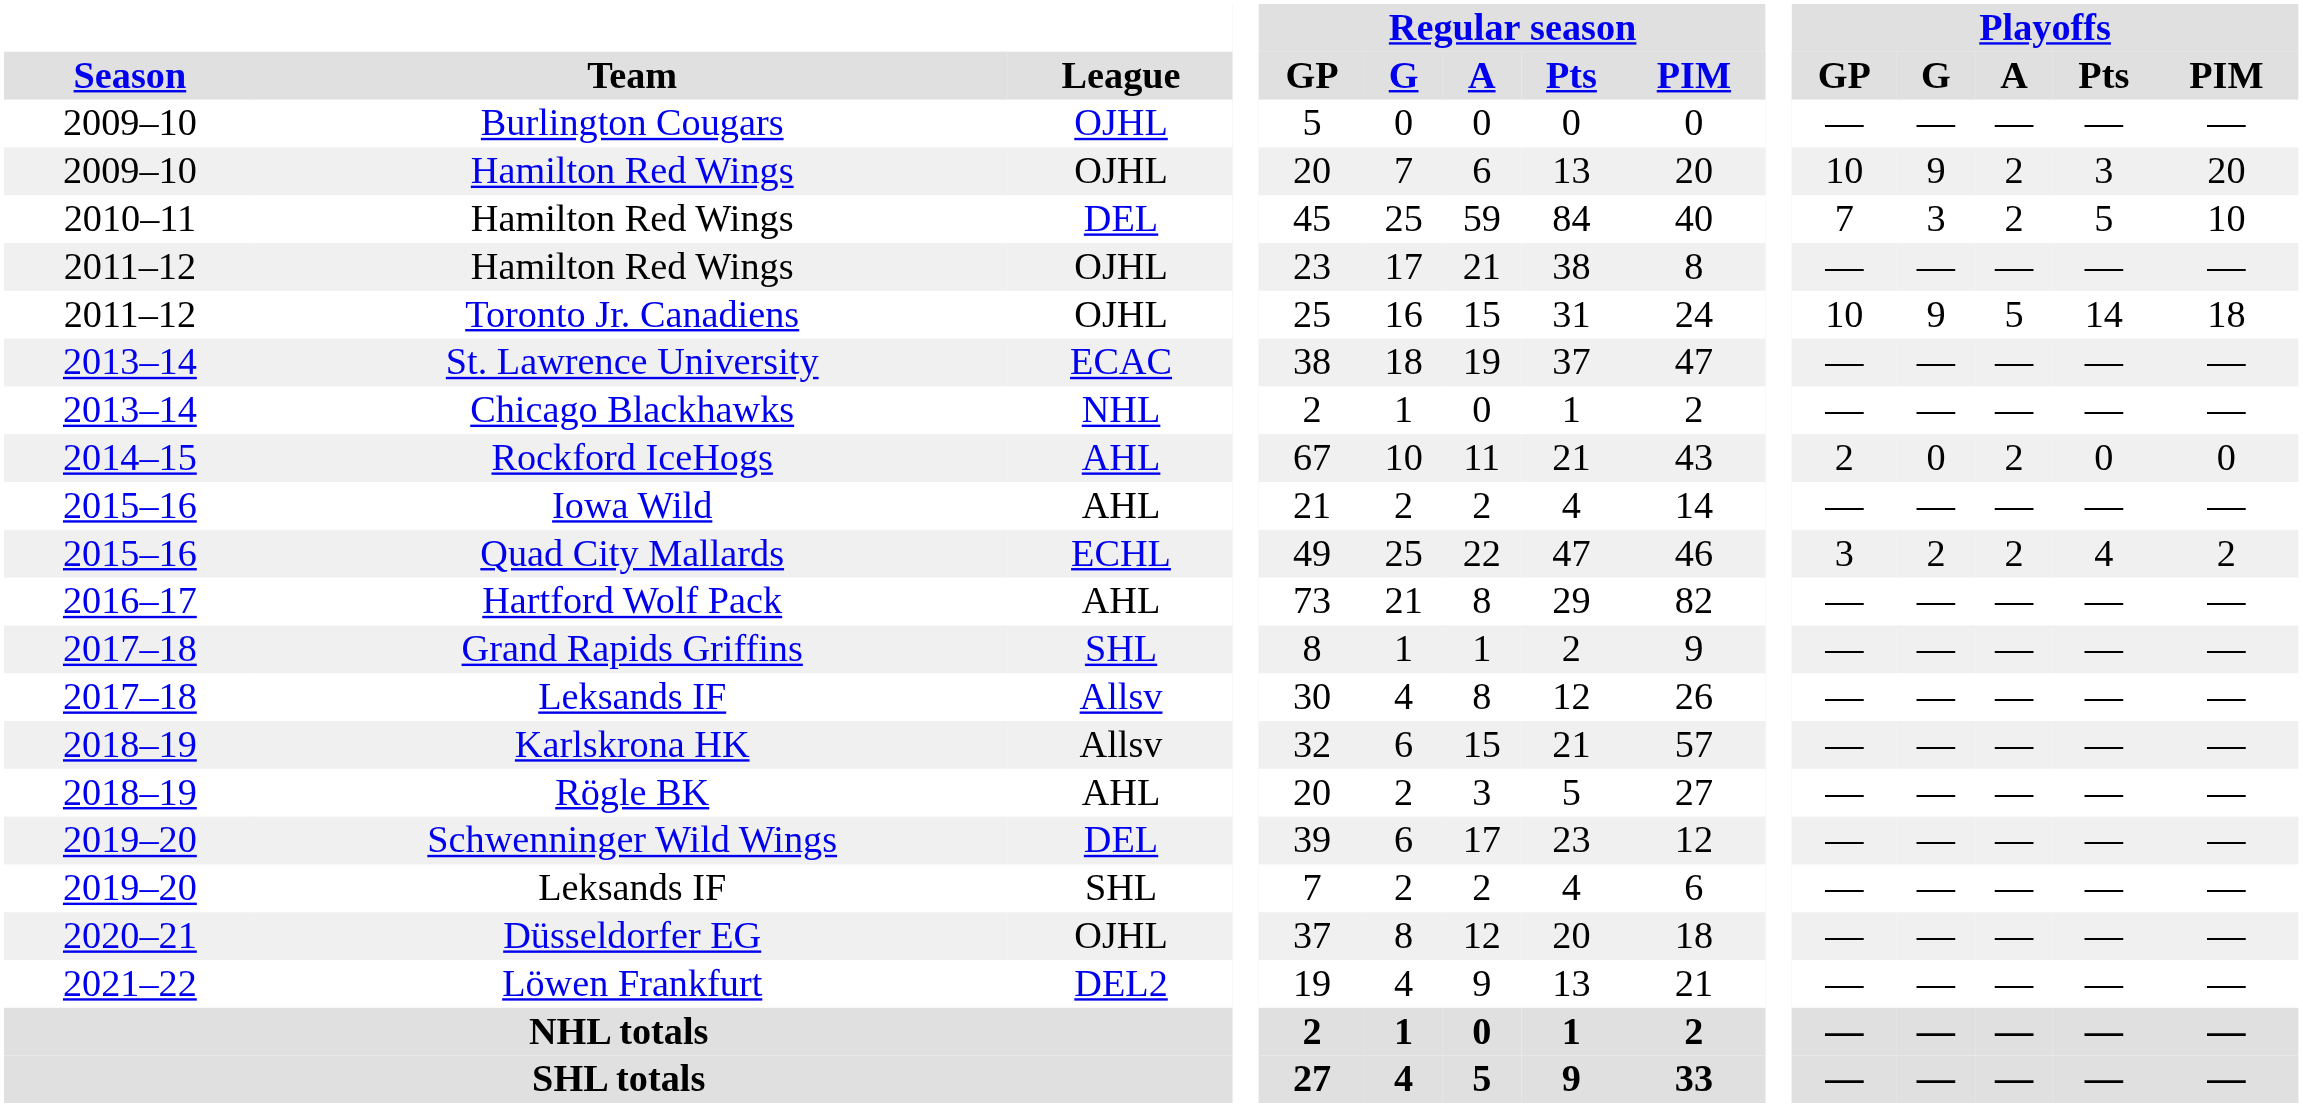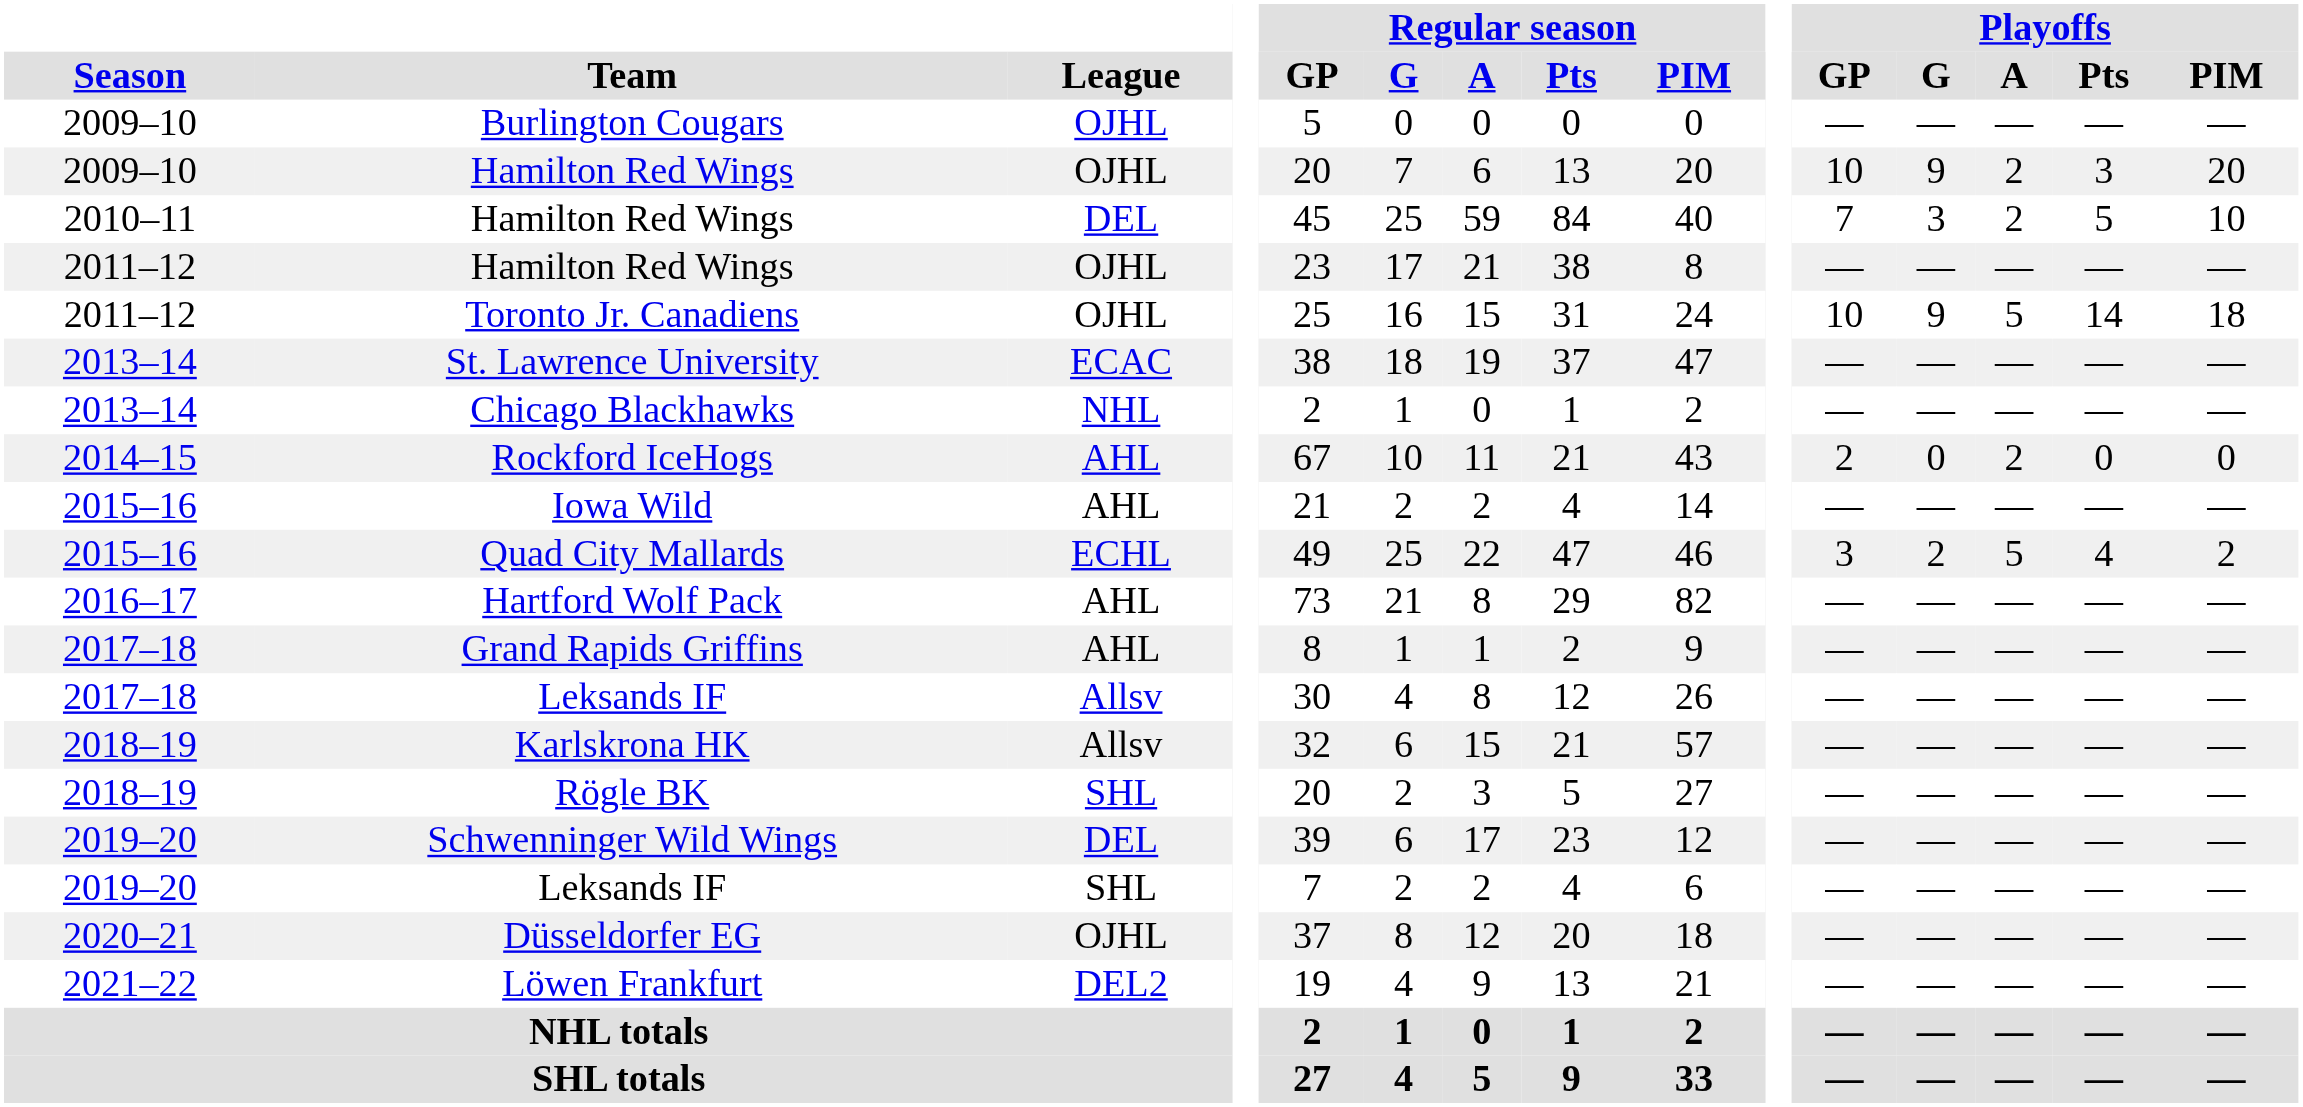Quad City Mallards | Playoffs / A: 2 -> 5
Grand Rapids Griffins | League: SHL -> AHL
Rögle BK | League: AHL -> SHL
